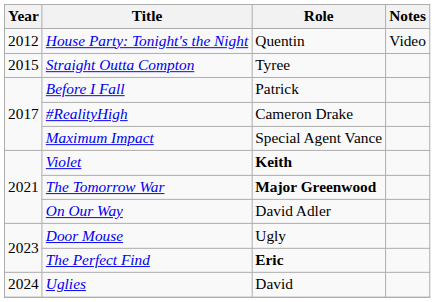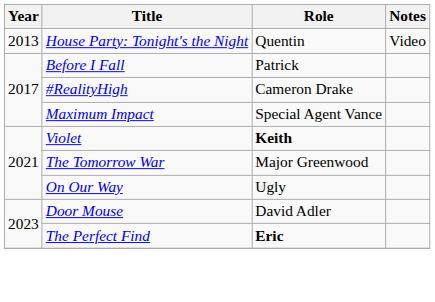House Party: Tonight's the Night | Year: 2012 -> 2013
- row: 2015 | Straight Outta Compton | Tyree
The Tomorrow War | Role: bold -> normal
On Our Way | Role: David Adler -> Ugly
Door Mouse | Role: Ugly -> David Adler
- row: 2024 | Uglies | David
